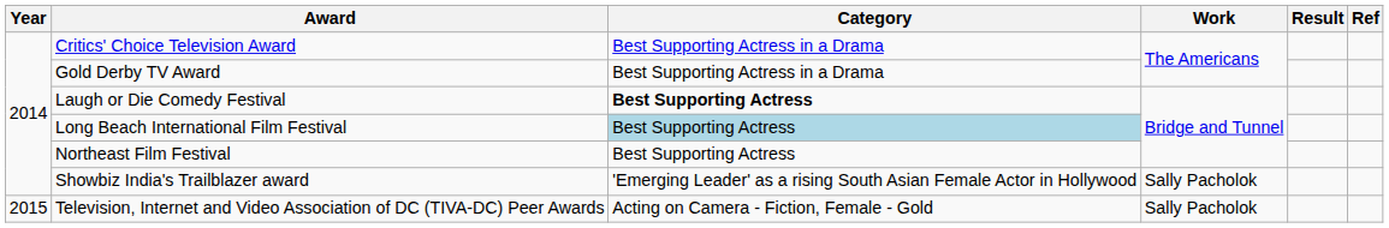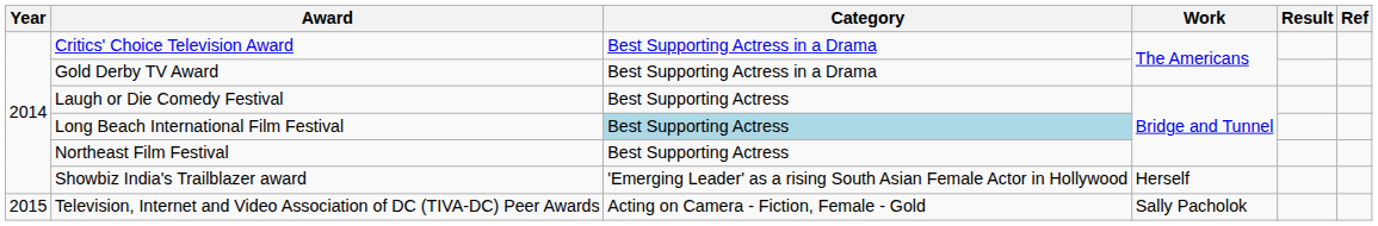Laugh or Die Comedy Festival | Category: bold -> normal
Showbiz India's Trailblazer award | Work: Sally Pacholok -> Herself
